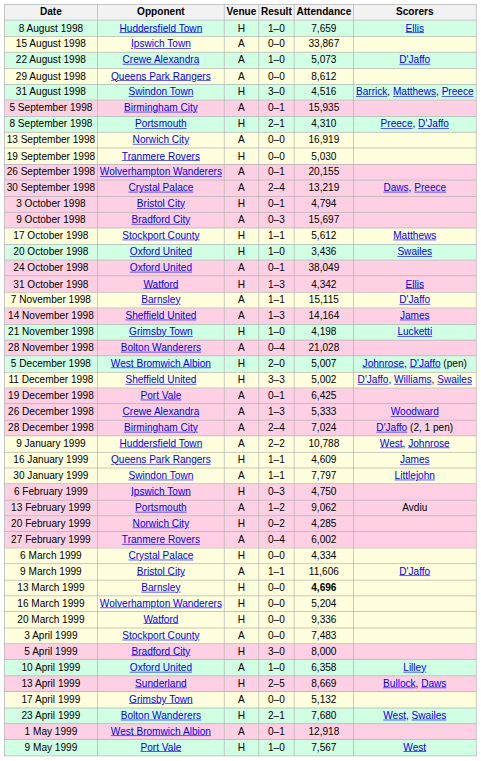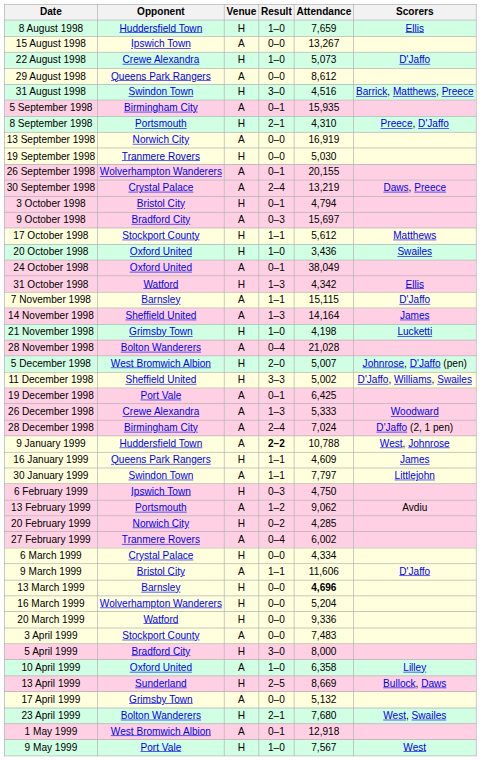15 August 1998 | Attendance: 33,867 -> 13,267
22 August 1998 | Venue: A -> H
9 January 1999 | Result: normal -> bold
